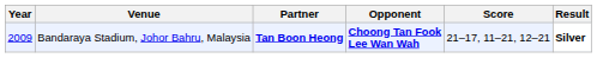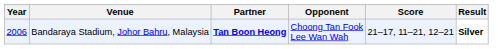Bandaraya Stadium, Johor Bahru, Malaysia | Year: 2009 -> 2006
Bandaraya Stadium, Johor Bahru, Malaysia | Opponent: bold -> normal
